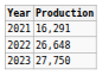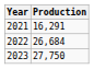2022 | Production: 26,648 -> 26,684
